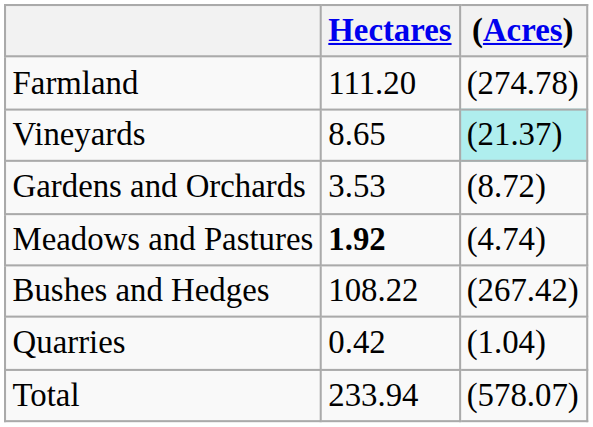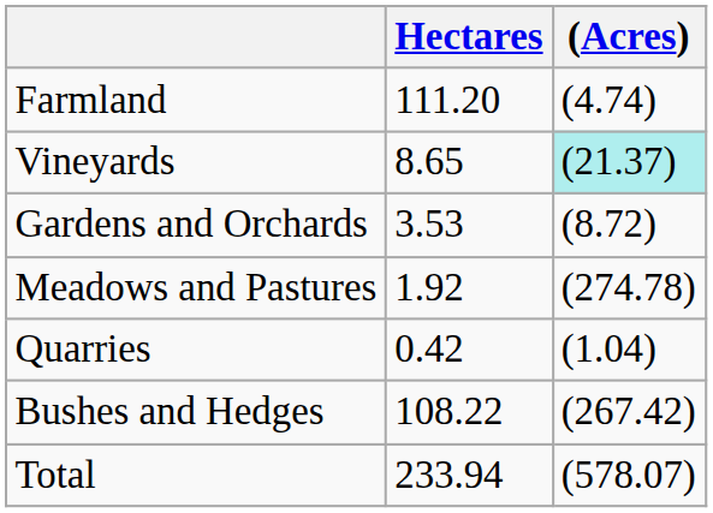Farmland | (Acres): (274.78) -> (4.74)
Meadows and Pastures | Hectares: bold -> normal
Meadows and Pastures | (Acres): (4.74) -> (274.78)
rows swapped: Bushes and Hedges <-> Quarries
